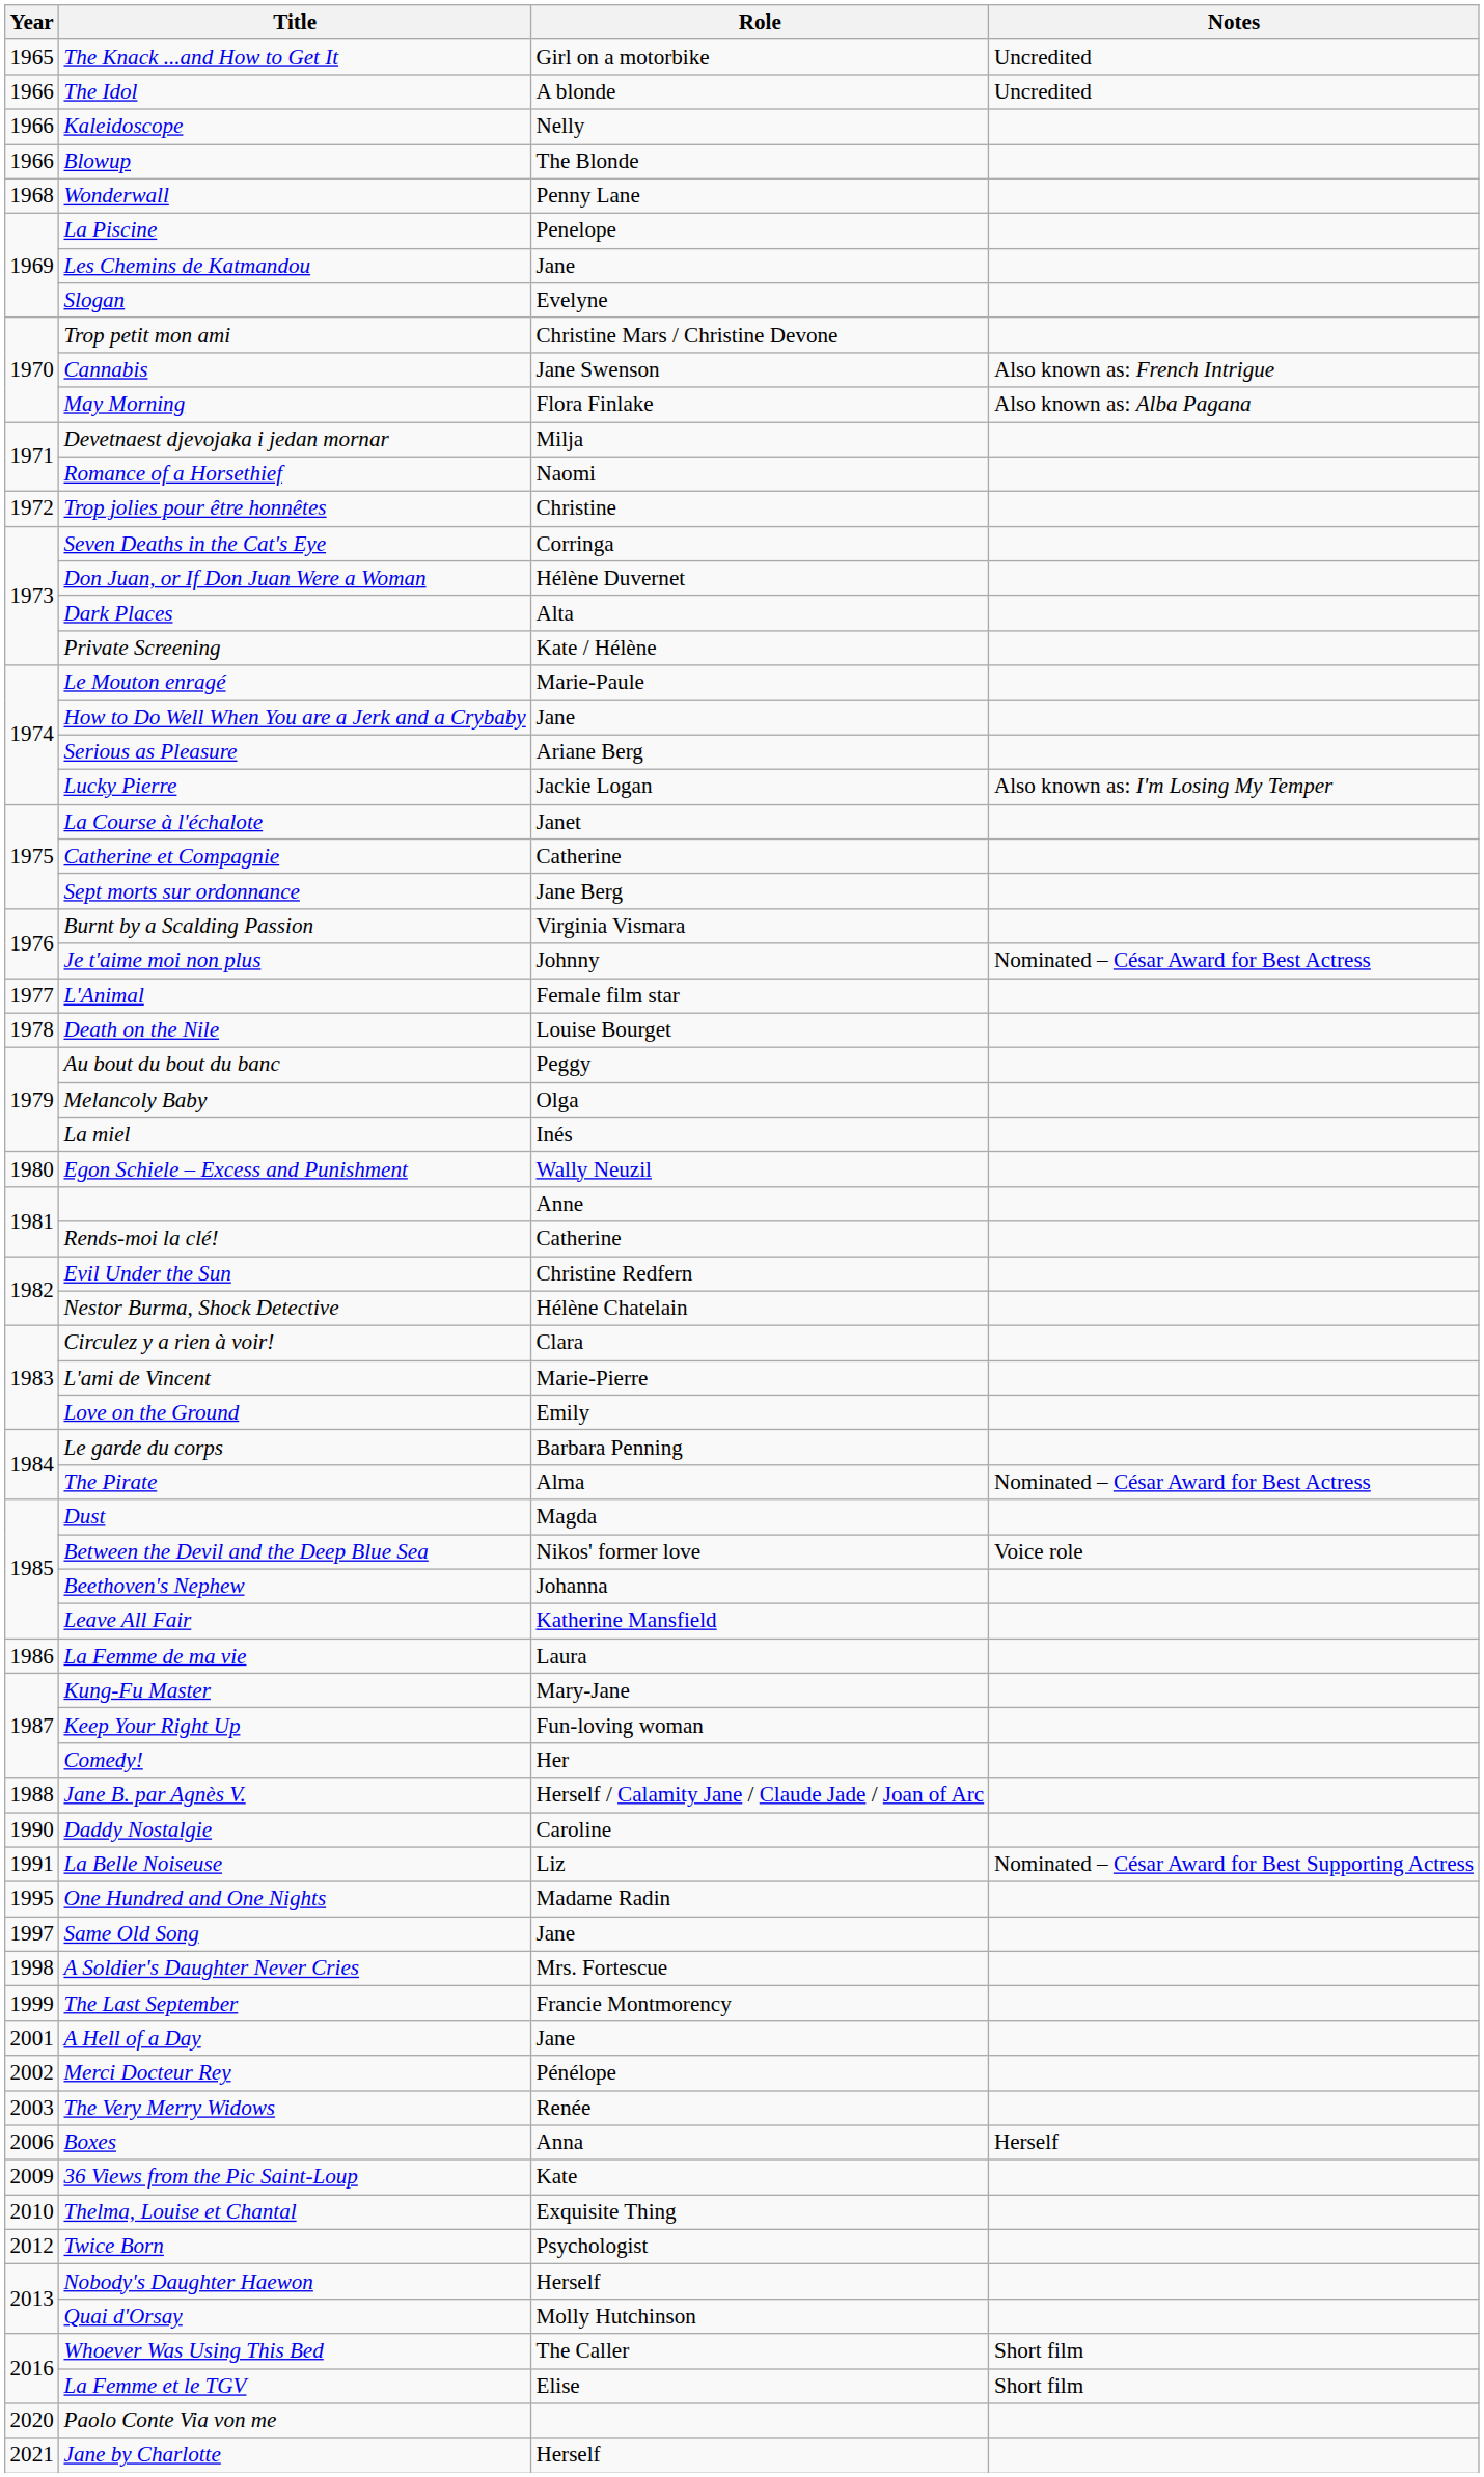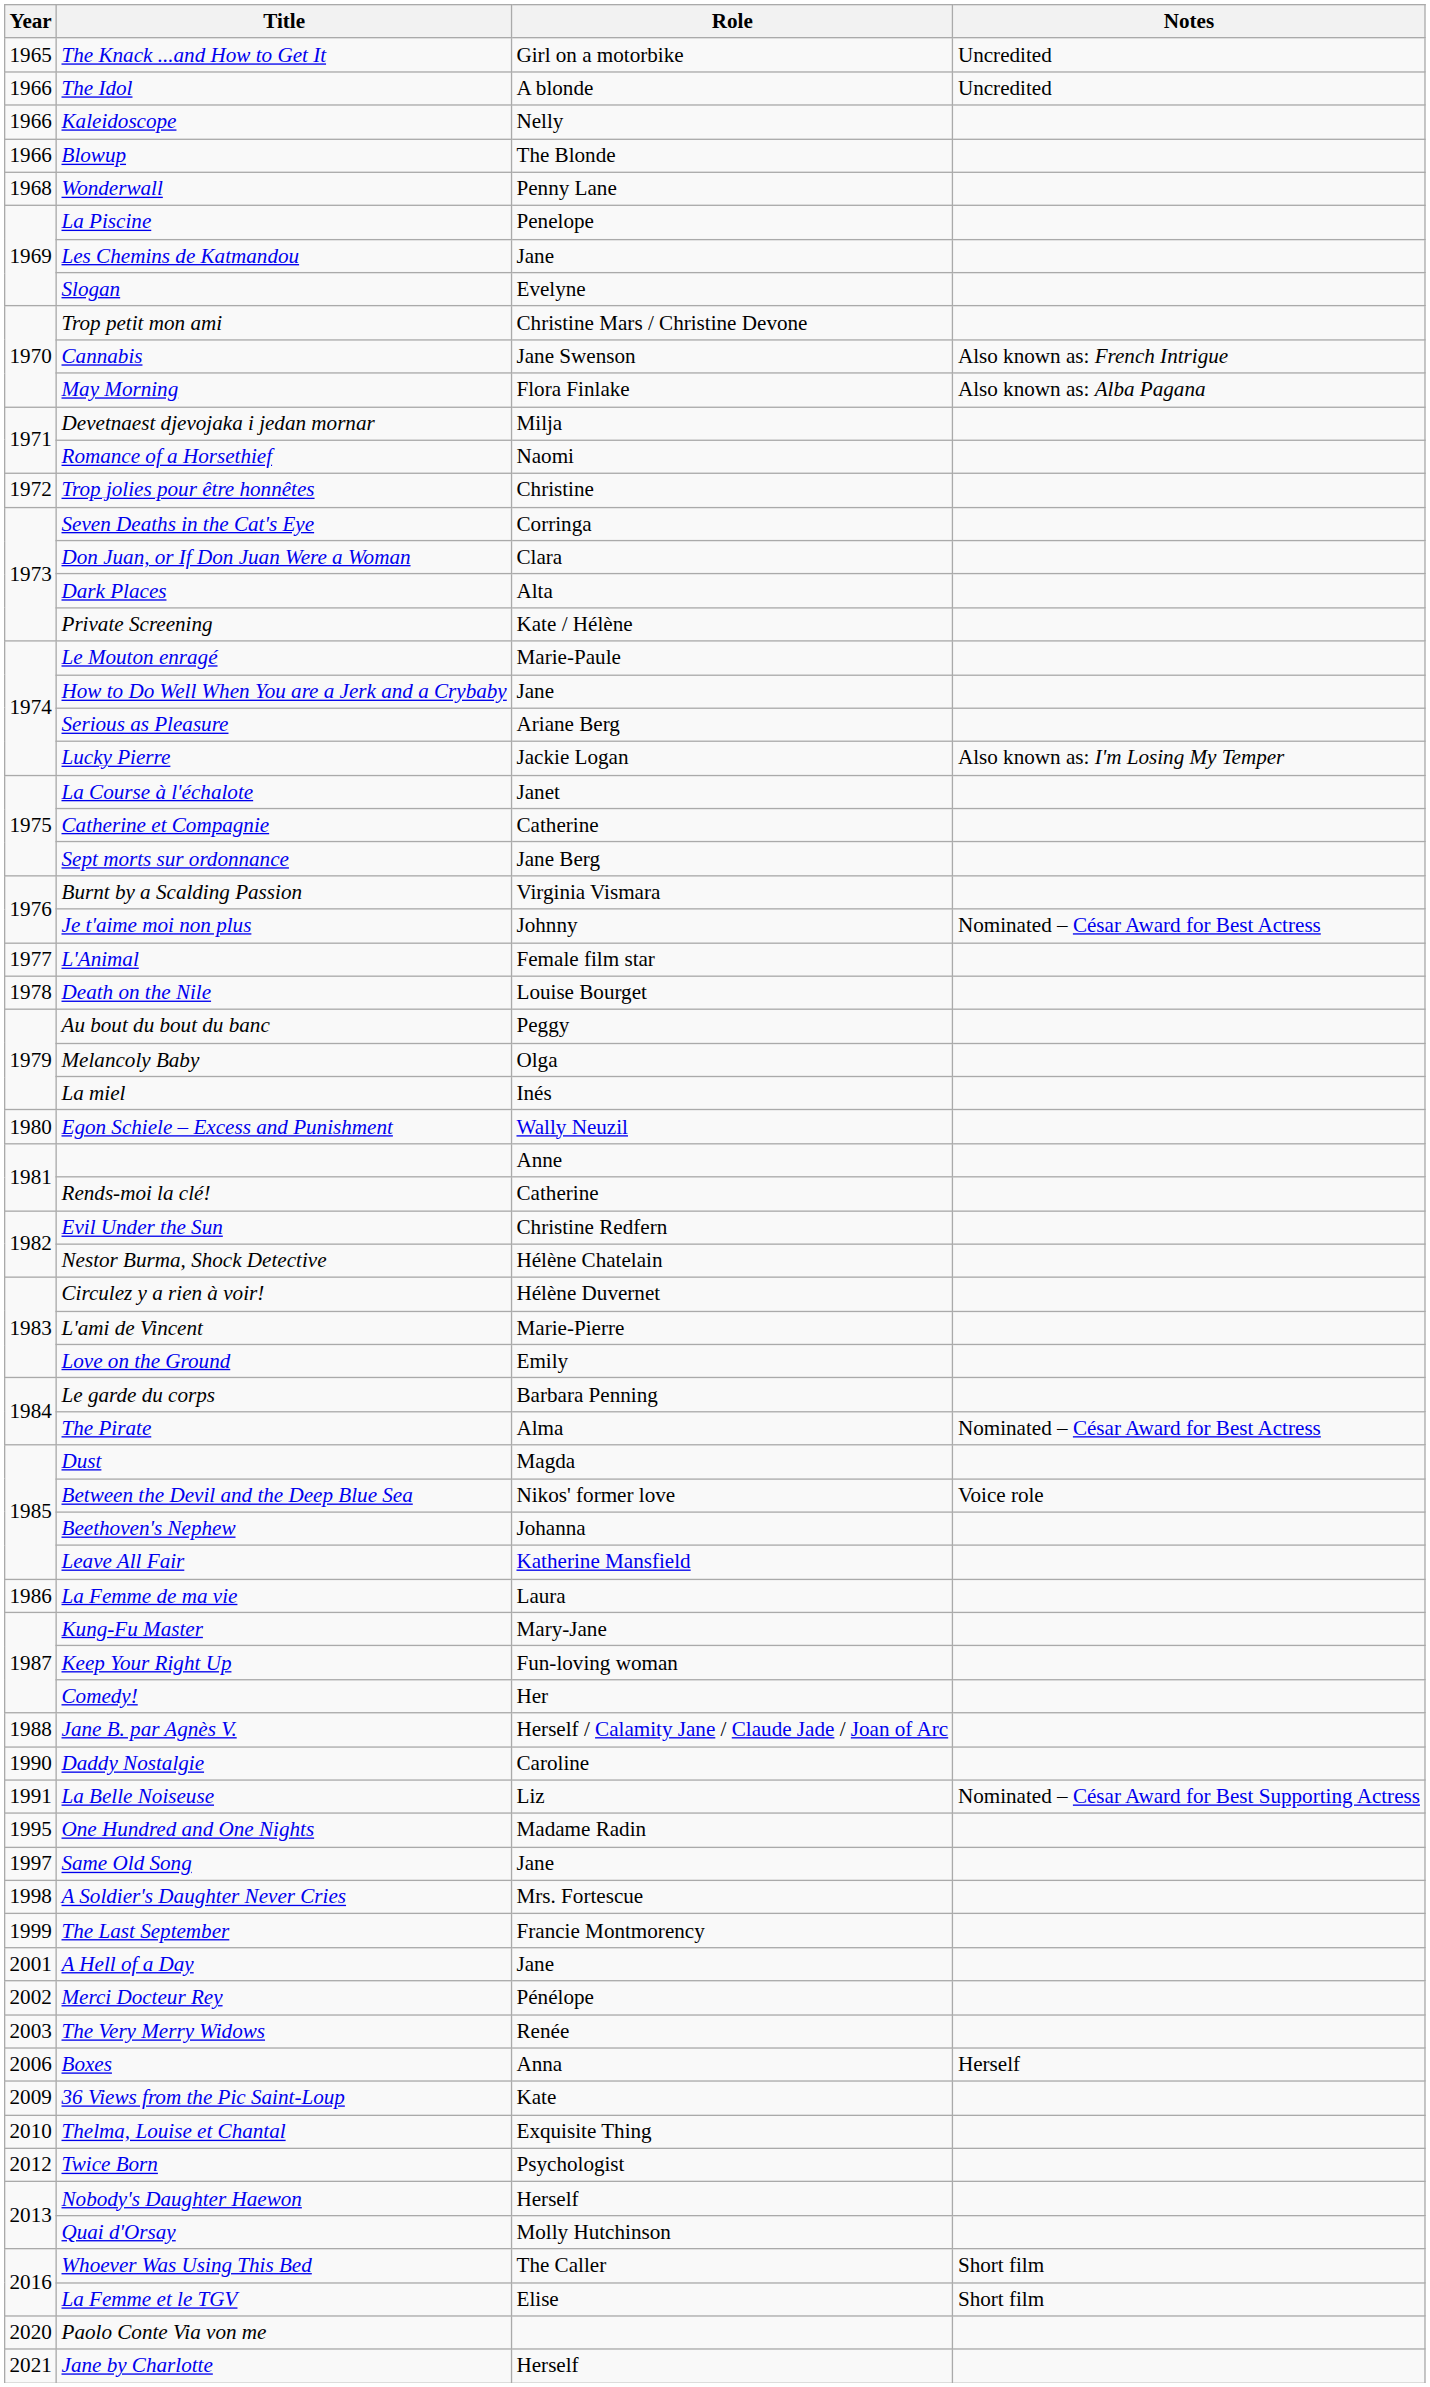Don Juan, or If Don Juan Were a Woman | Role: Hélène Duvernet -> Clara
Circulez y a rien à voir! | Role: Clara -> Hélène Duvernet
